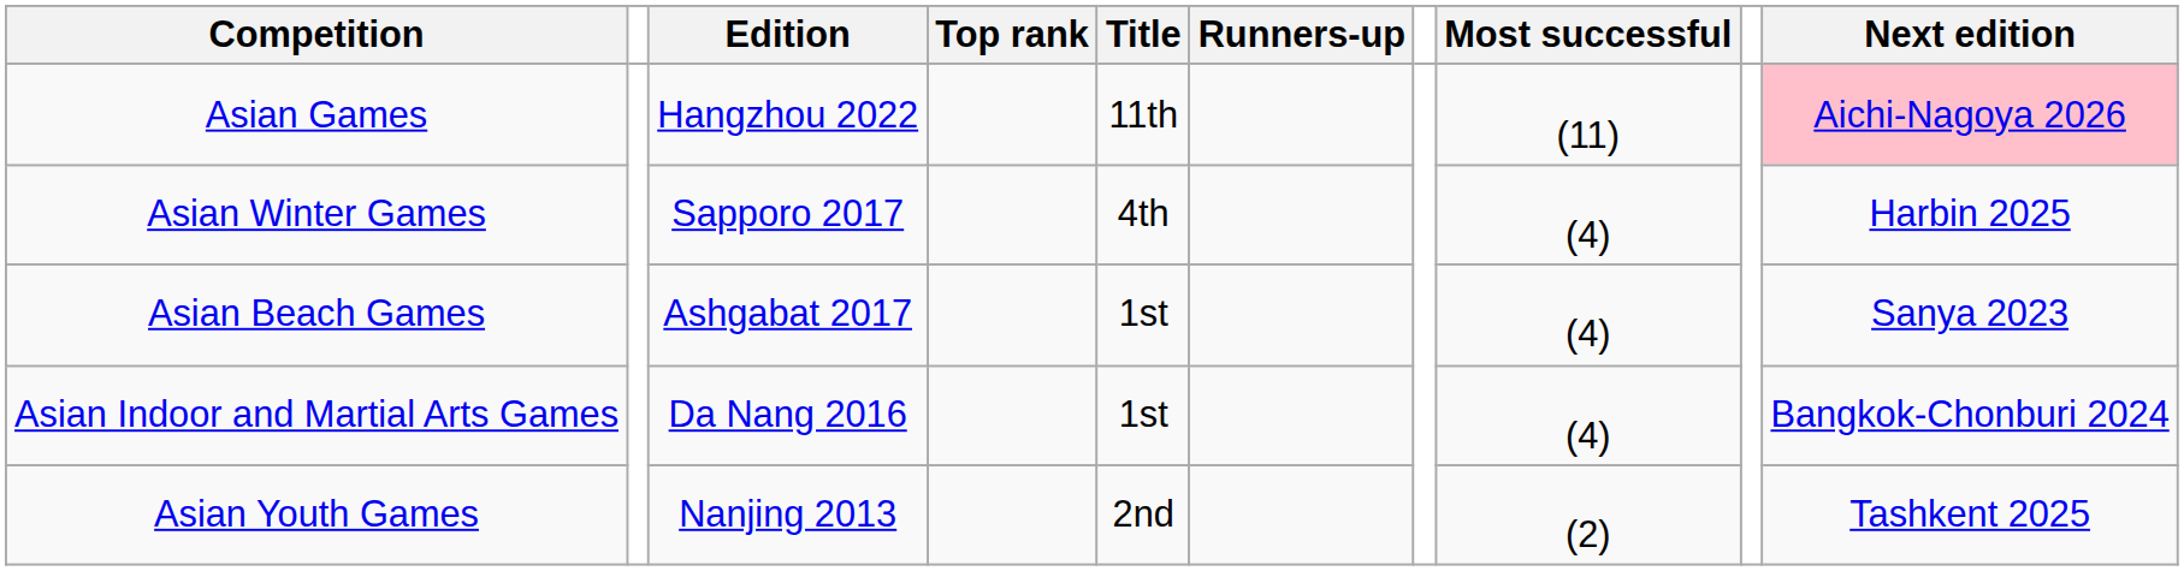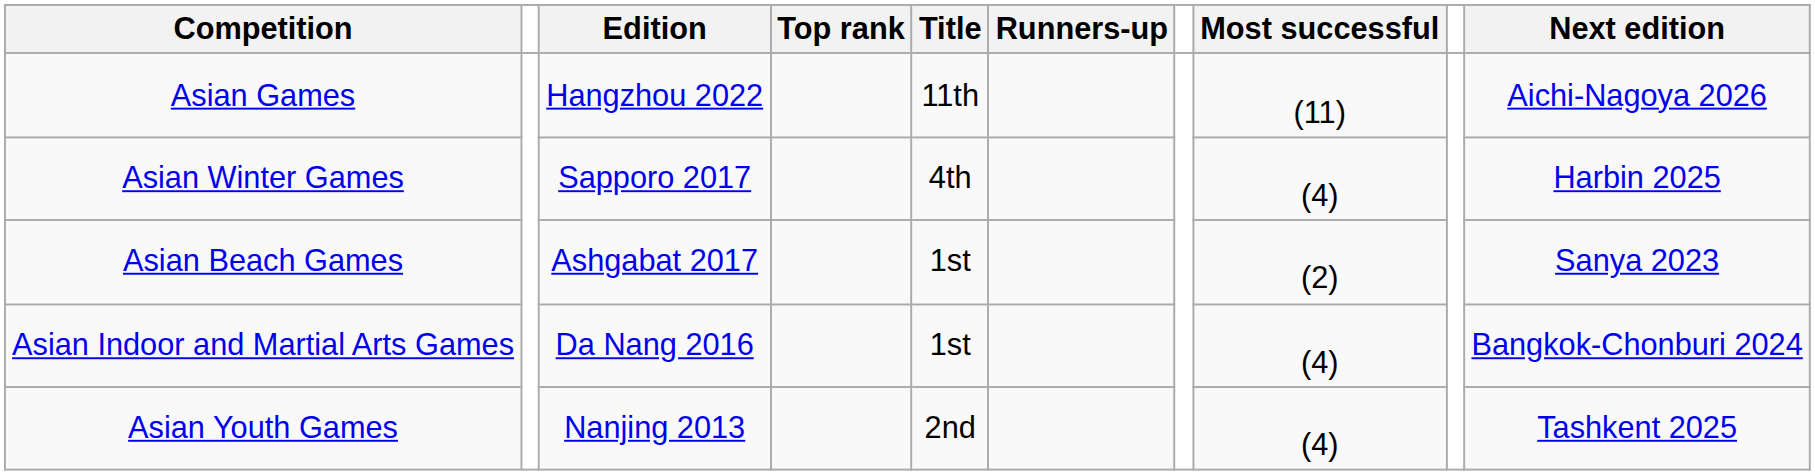Asian Games | Next edition: pink background -> no background
Asian Beach Games | Most successful: (4) -> (2)
Asian Youth Games | Most successful: (2) -> (4)
